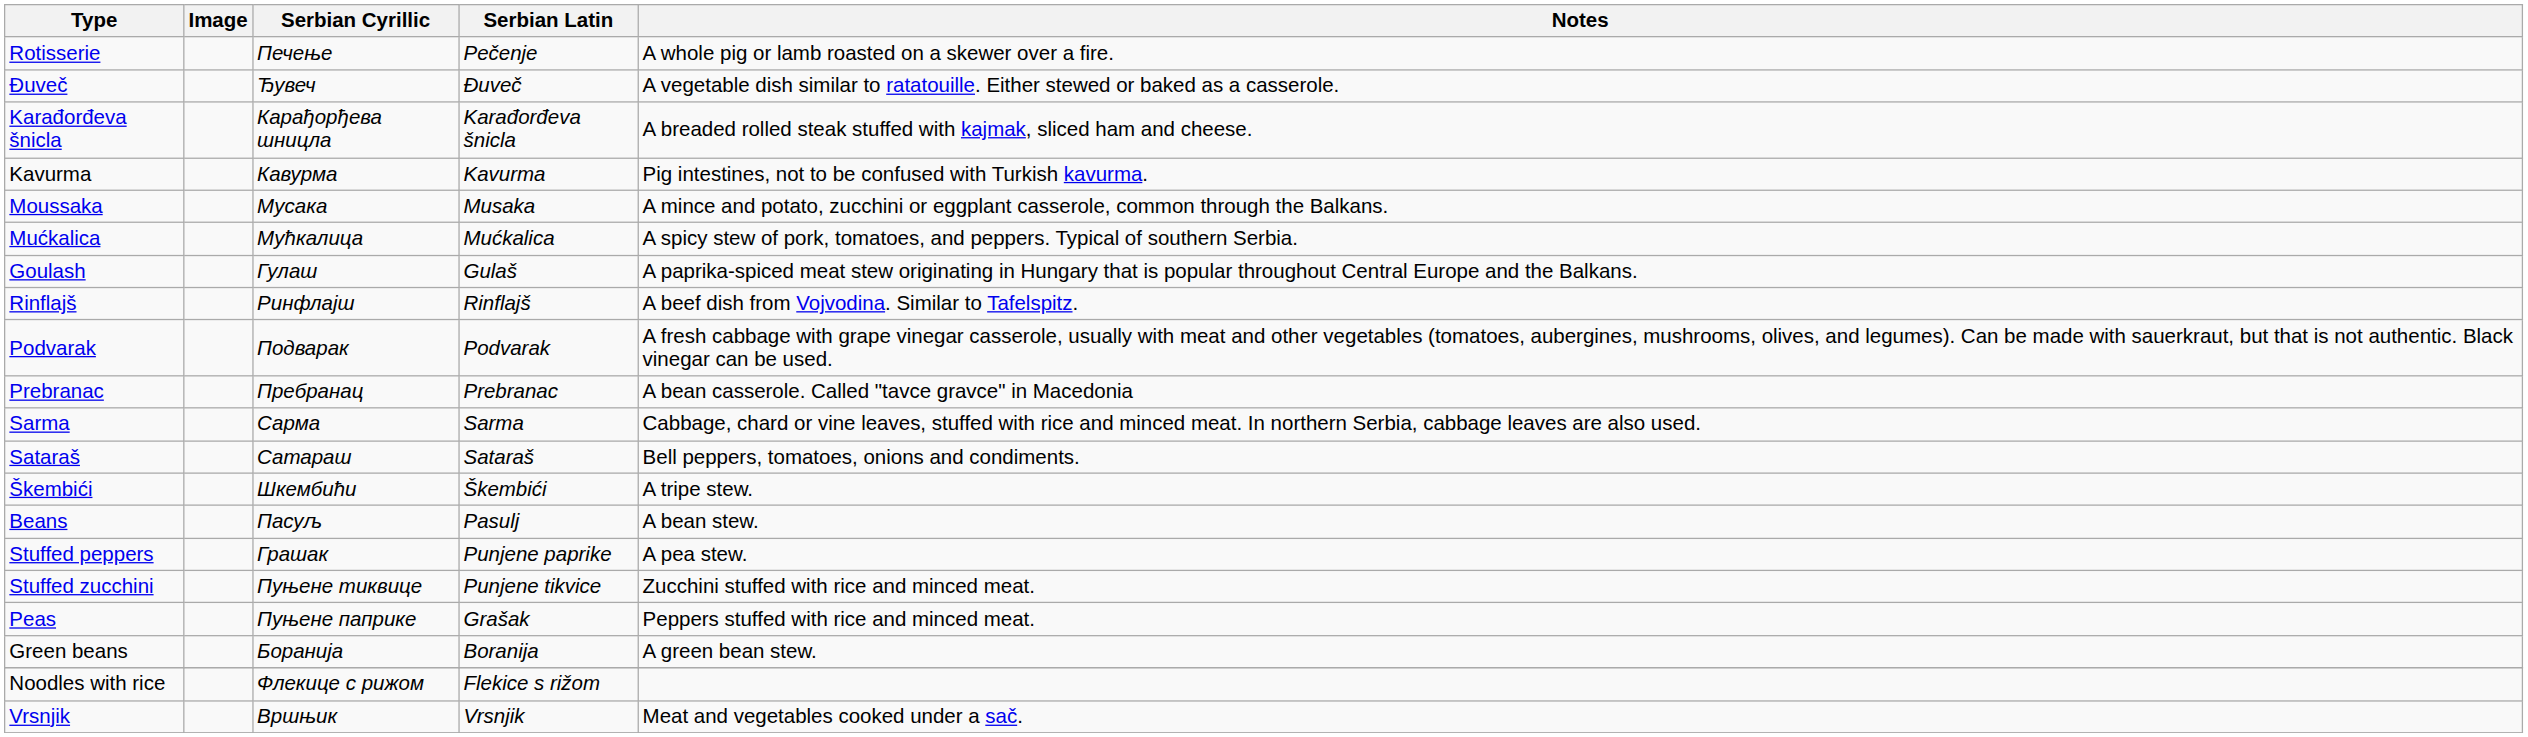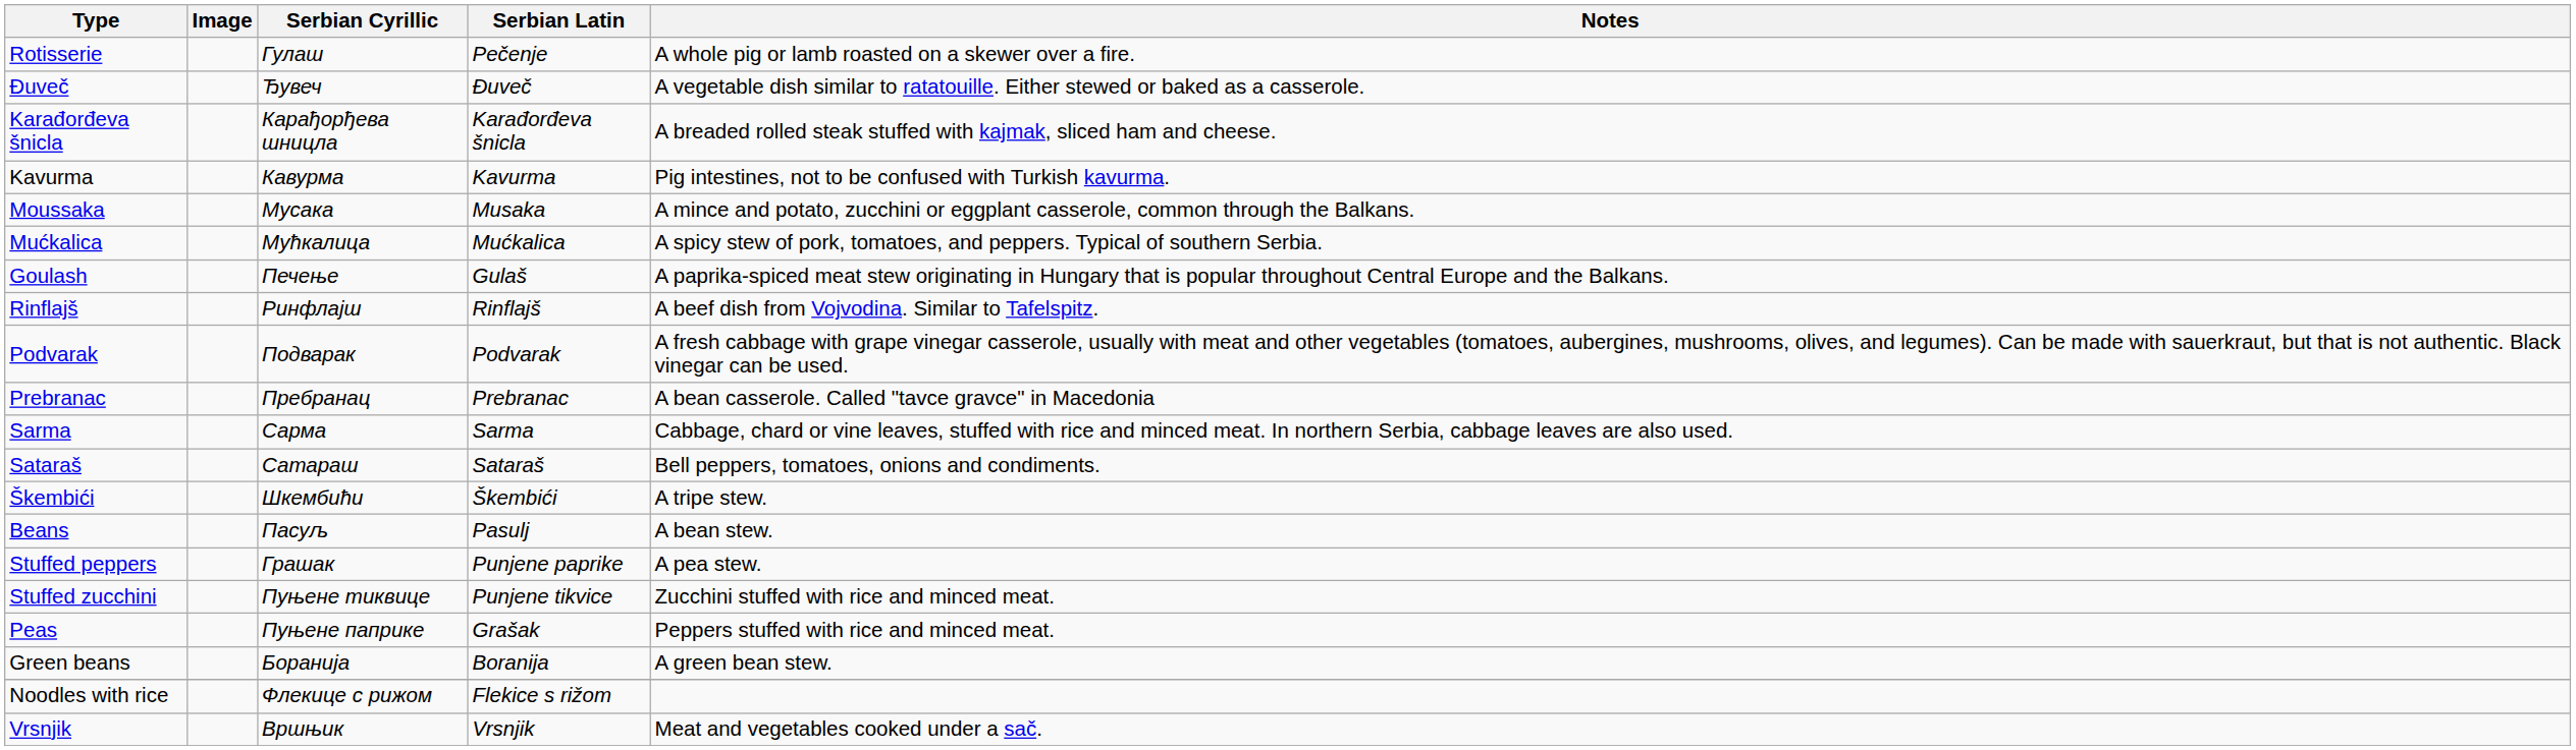Rotisserie | Serbian Cyrillic: Печење -> Гулаш
Goulash | Serbian Cyrillic: Гулаш -> Печење
